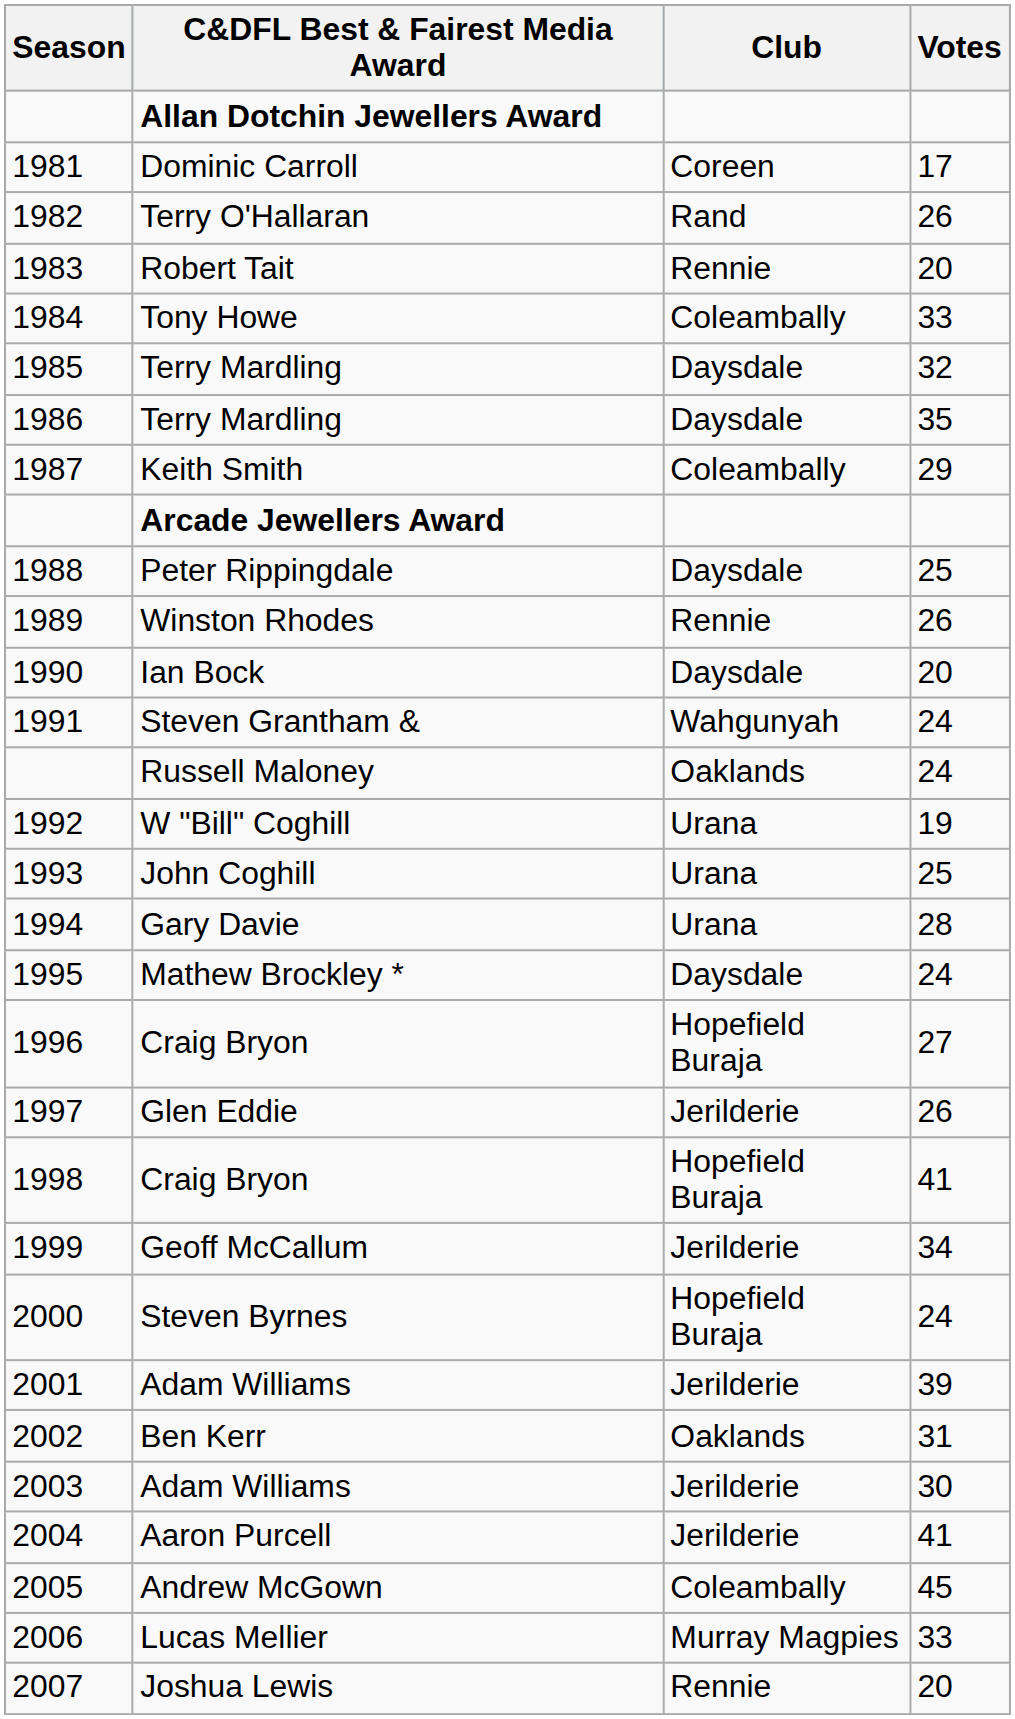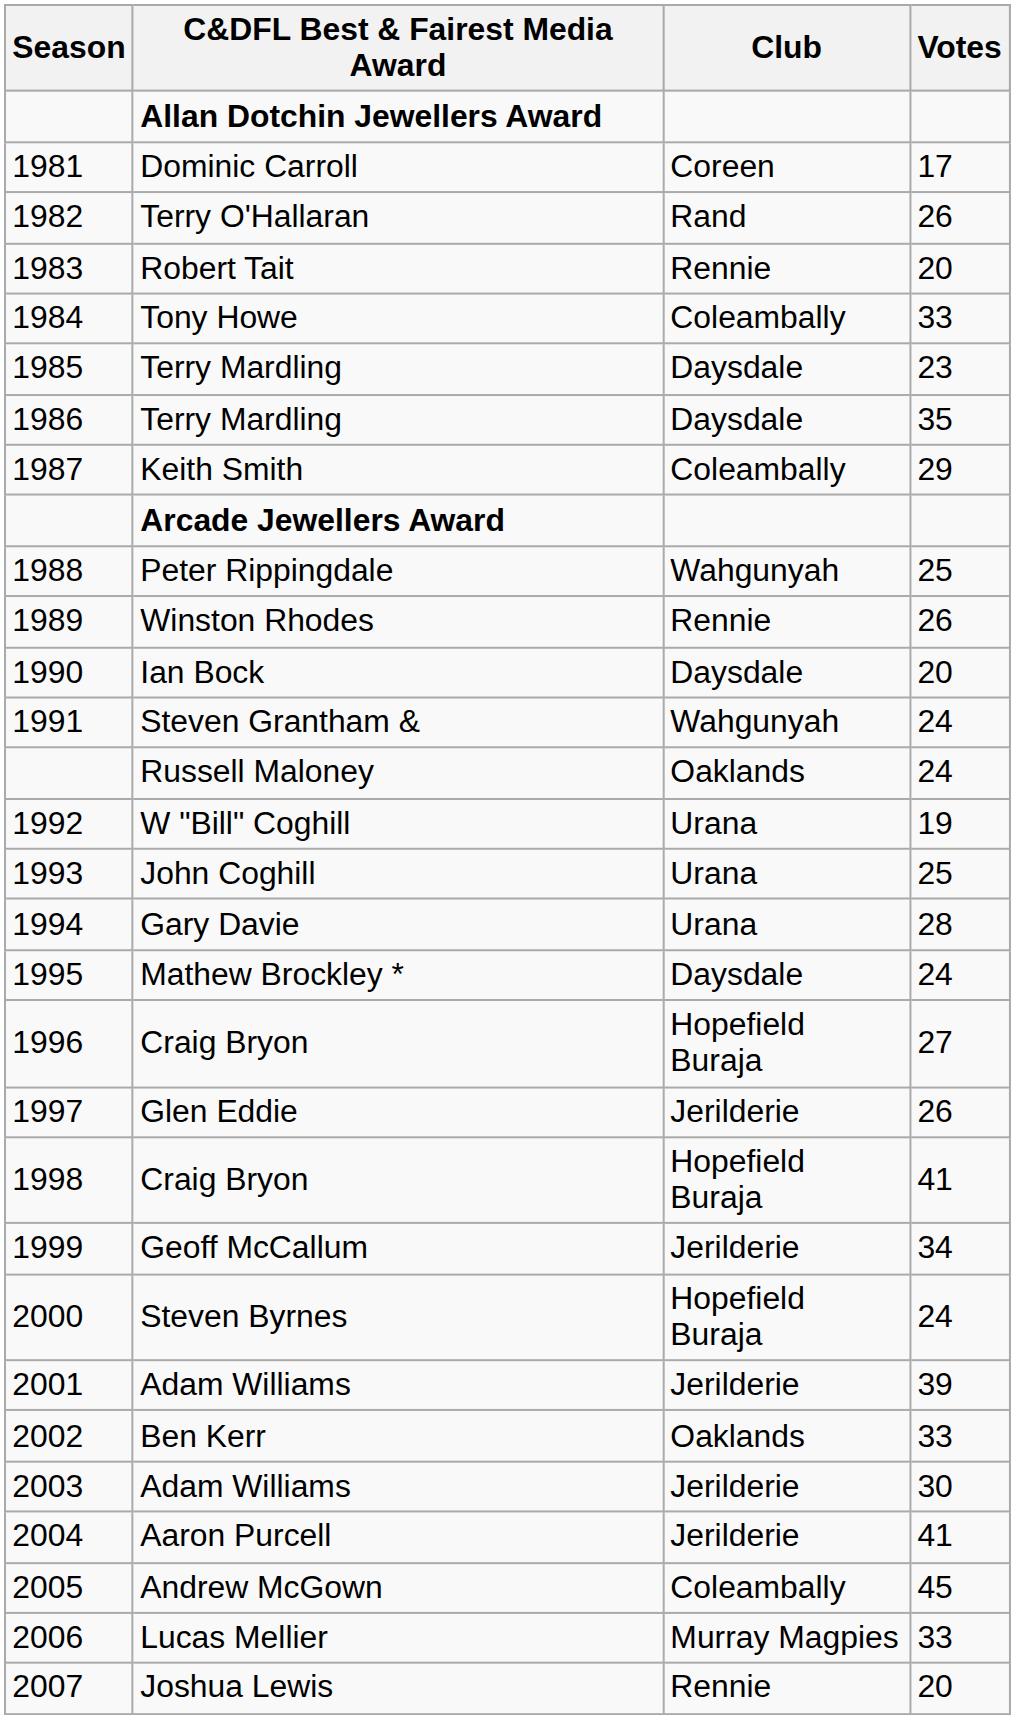1985 / Terry Mardling | Votes: 32 -> 23
Peter Rippingdale | Club: Daysdale -> Wahgunyah
Ben Kerr | Votes: 31 -> 33
